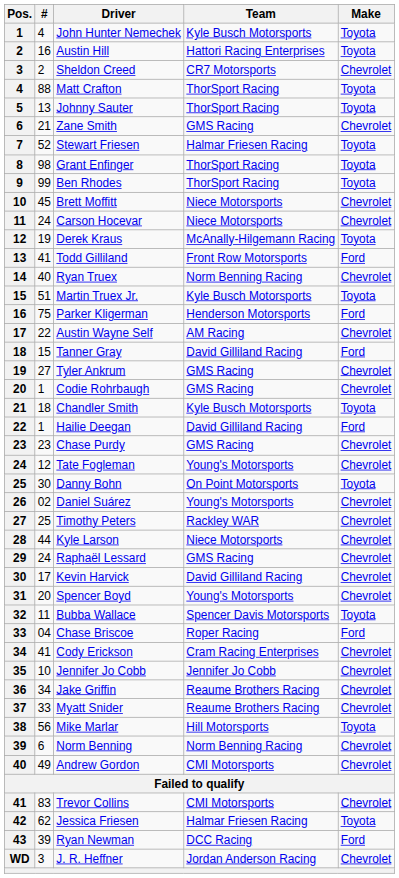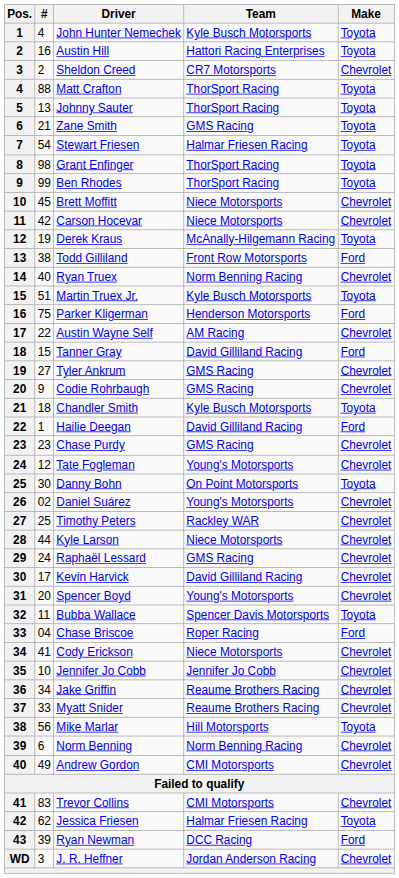Zane Smith | Make: Chevrolet -> Toyota
Stewart Friesen | #: 52 -> 54
Carson Hocevar | #: 24 -> 42
Todd Gilliland | #: 41 -> 38
Codie Rohrbaugh | #: 1 -> 9
Cody Erickson | Team: Cram Racing Enterprises -> Niece Motorsports
